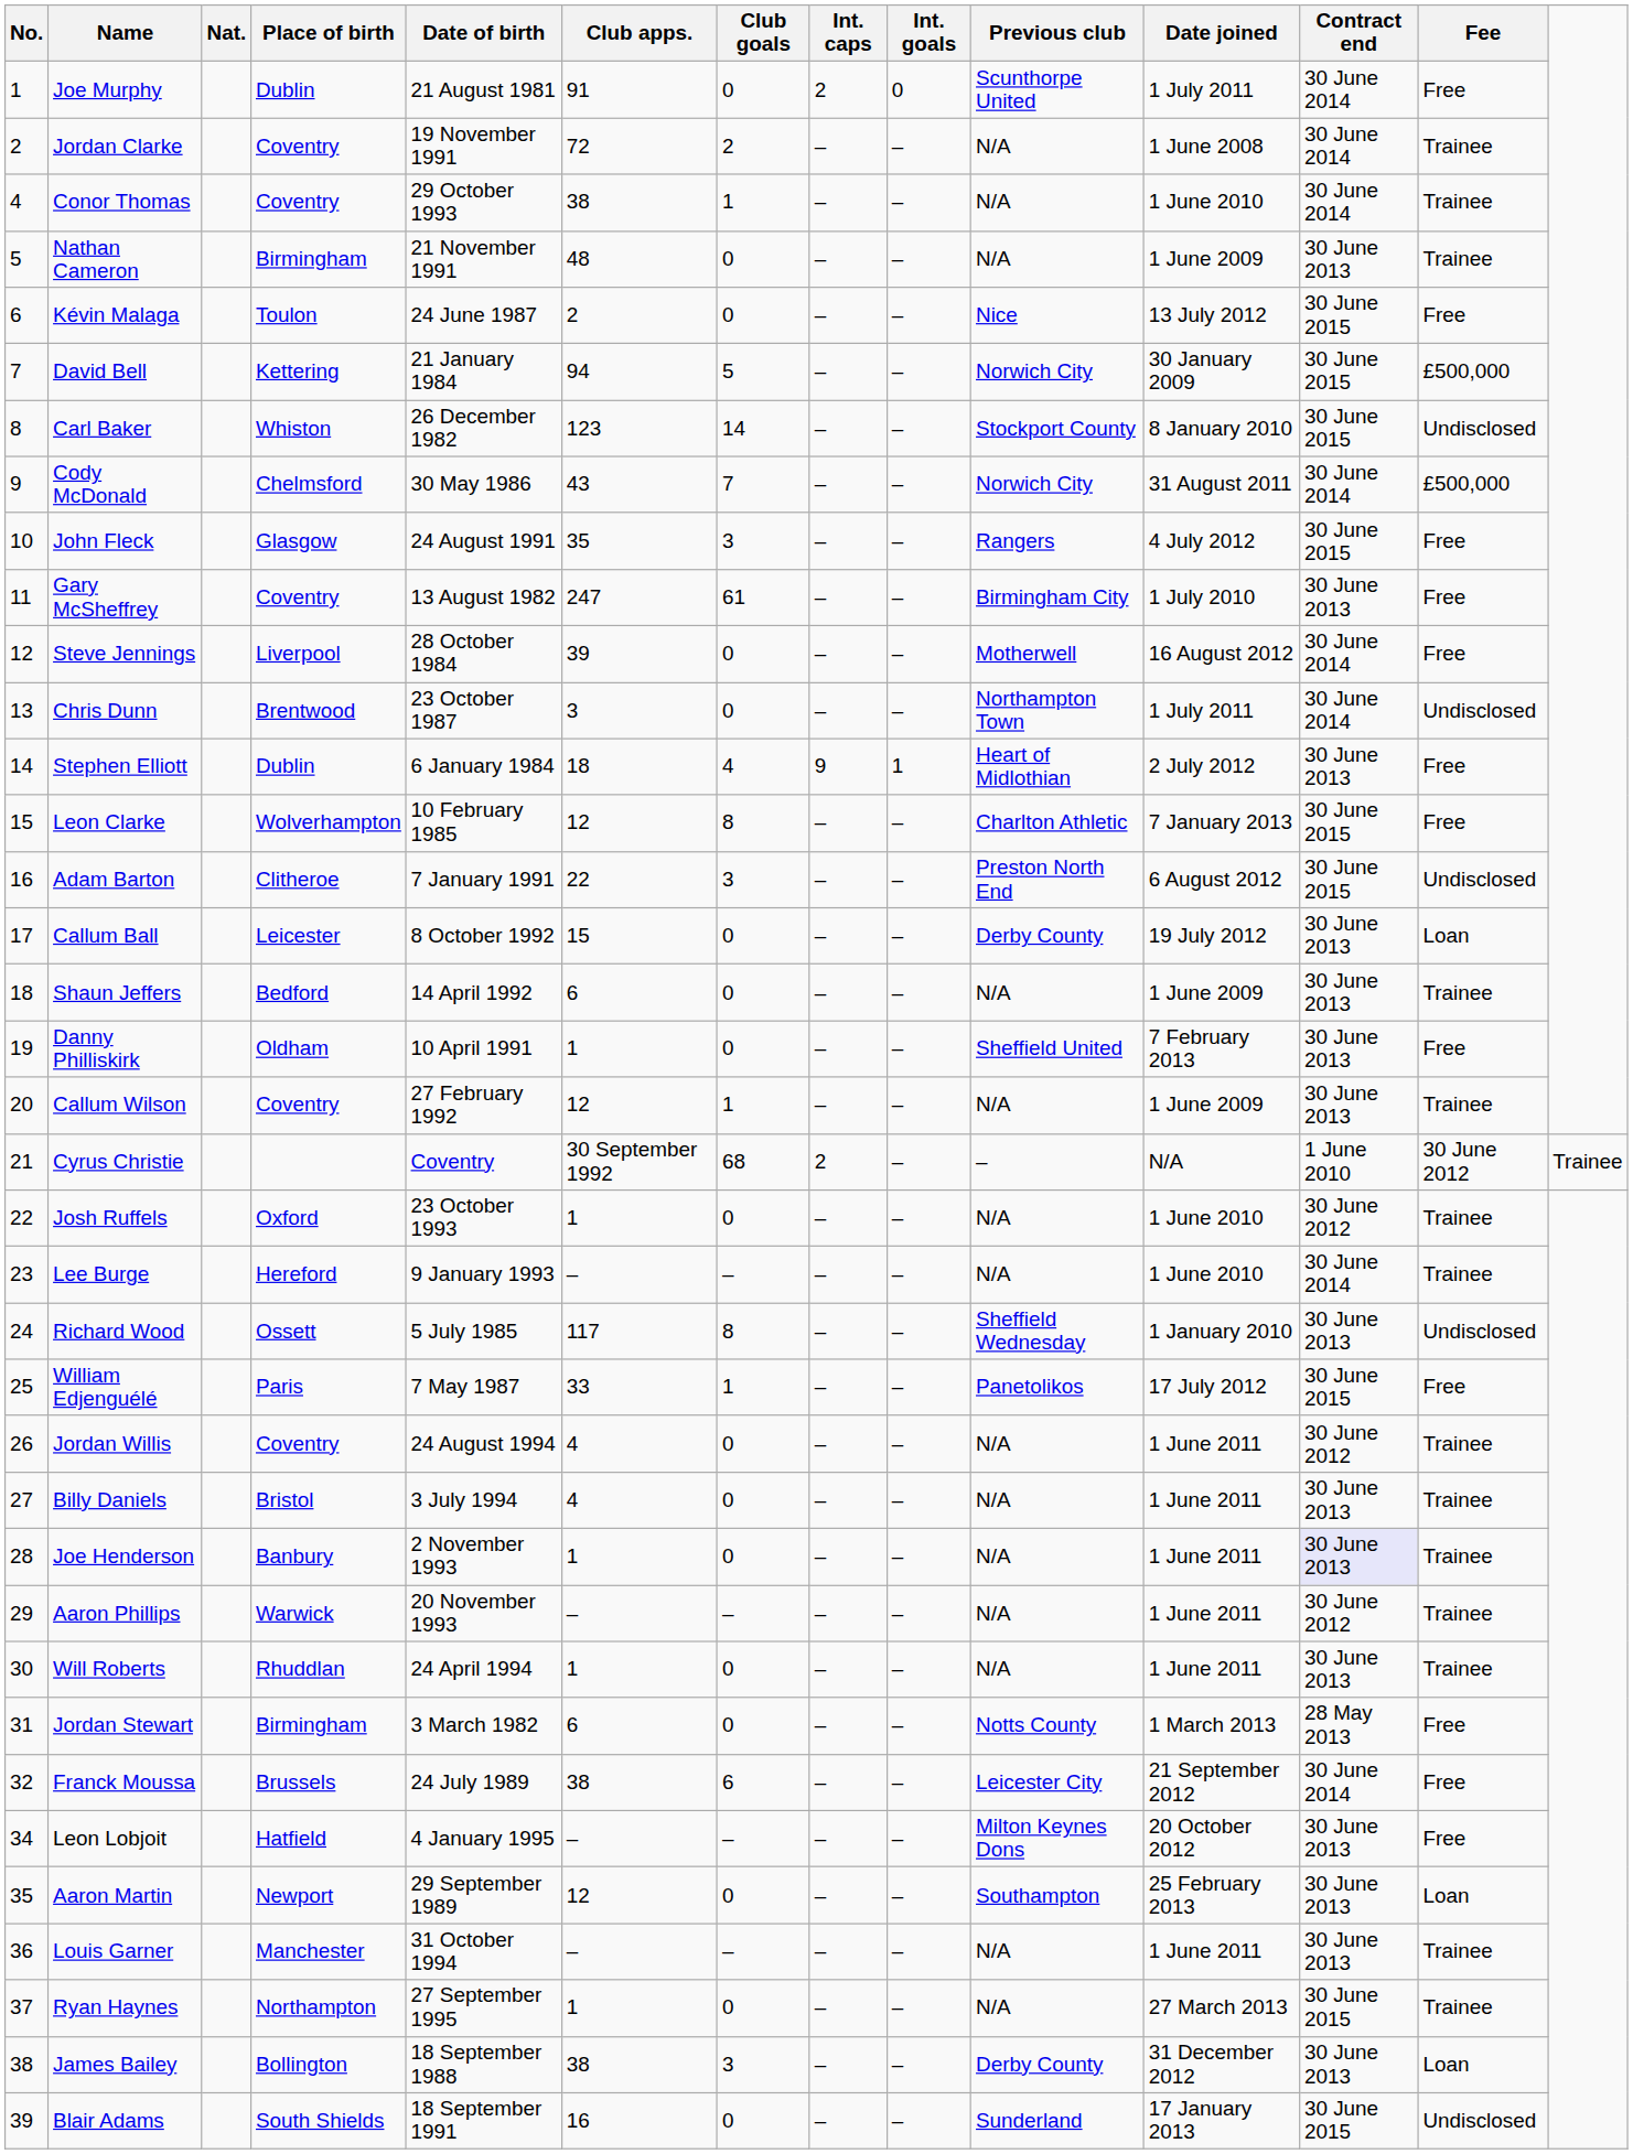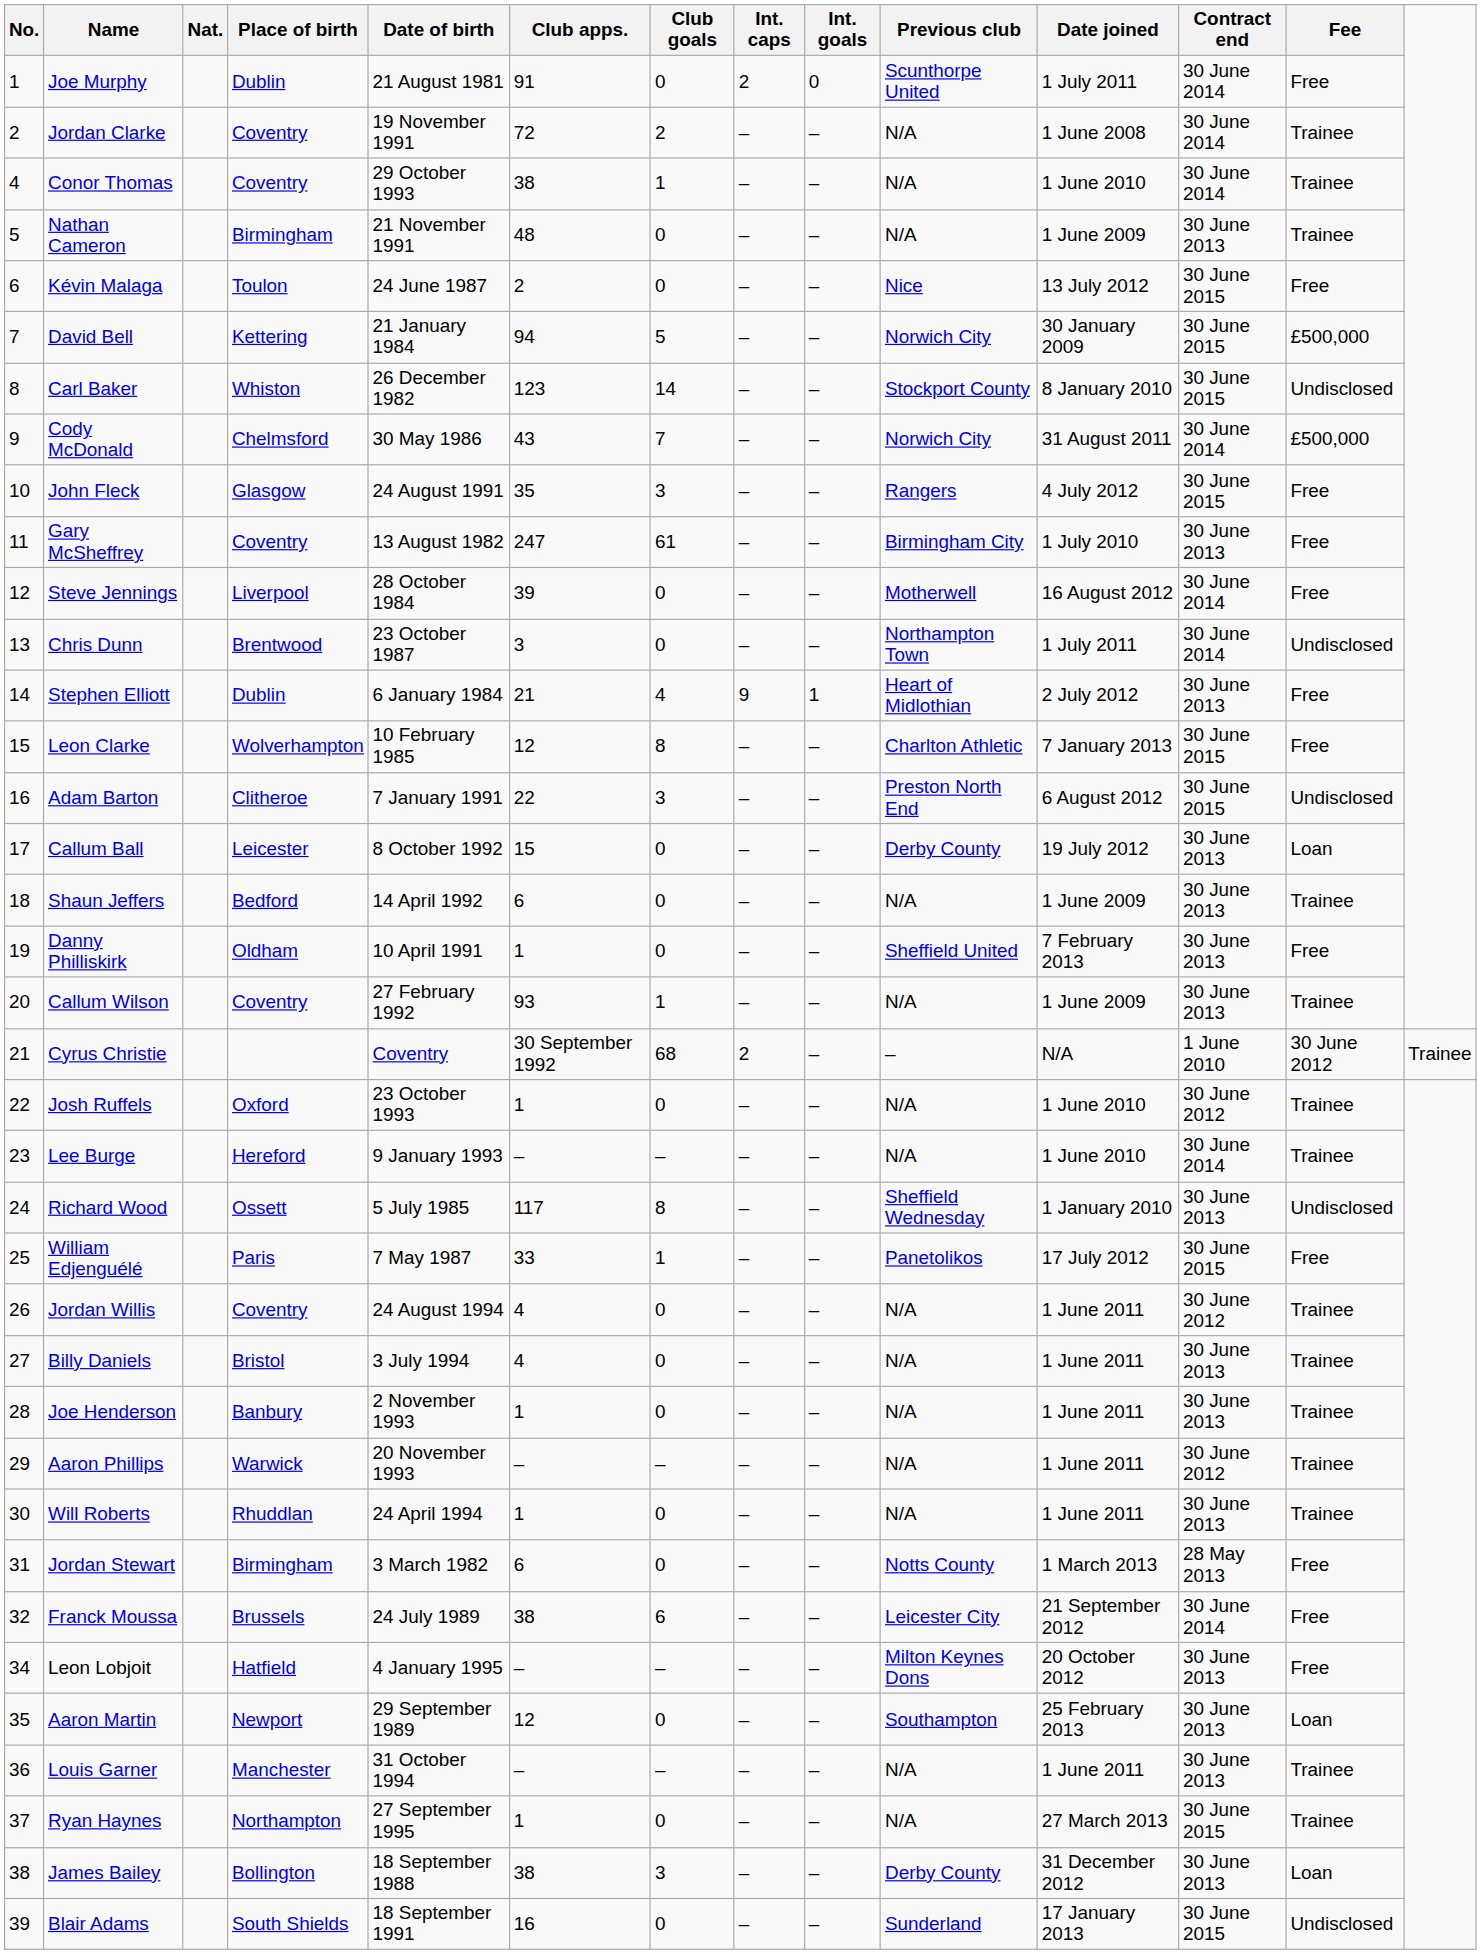Stephen Elliott | Club apps.: 18 -> 21
Callum Wilson | Club apps.: 12 -> 93
Joe Henderson | Contract end: lavender background -> no background
